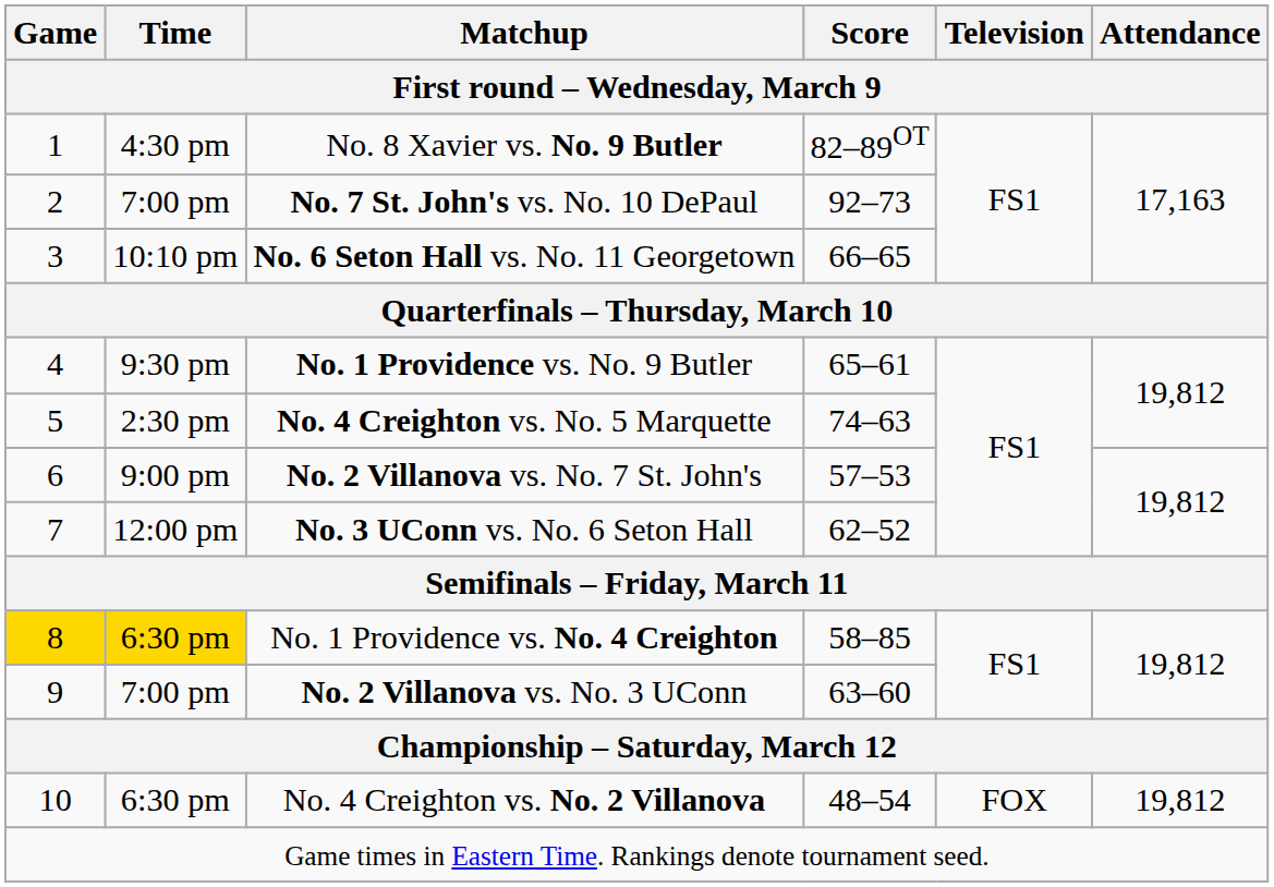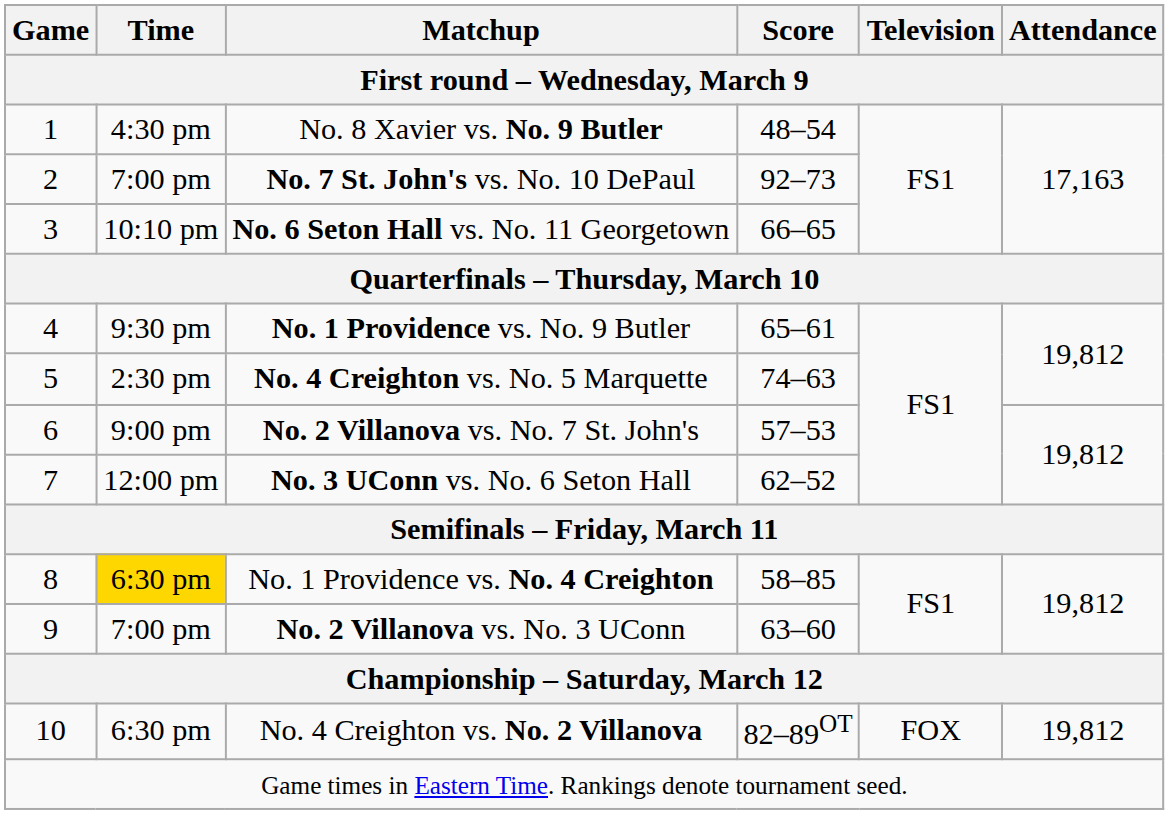No. 8 Xavier vs. No. 9 Butler | Score: 82–89OT -> 48–54
No. 1 Providence vs. No. 4 Creighton | Game: gold background -> no background
No. 4 Creighton vs. No. 2 Villanova | Score: 48–54 -> 82–89OT
